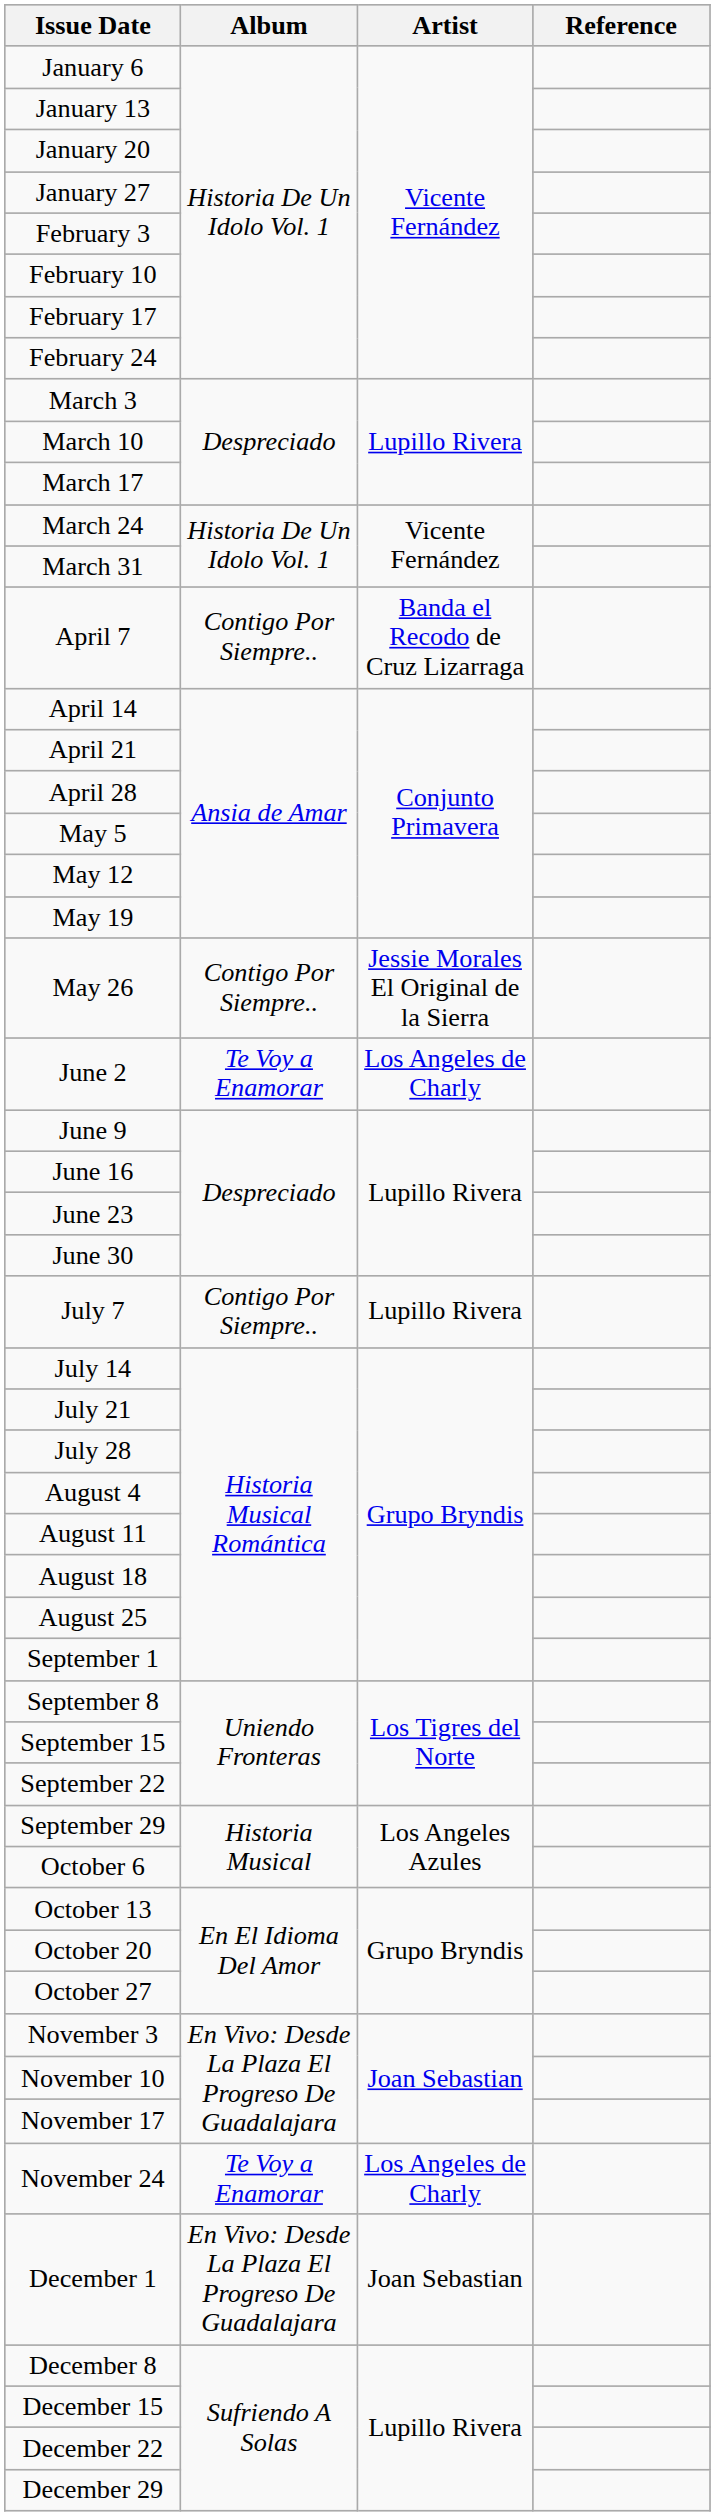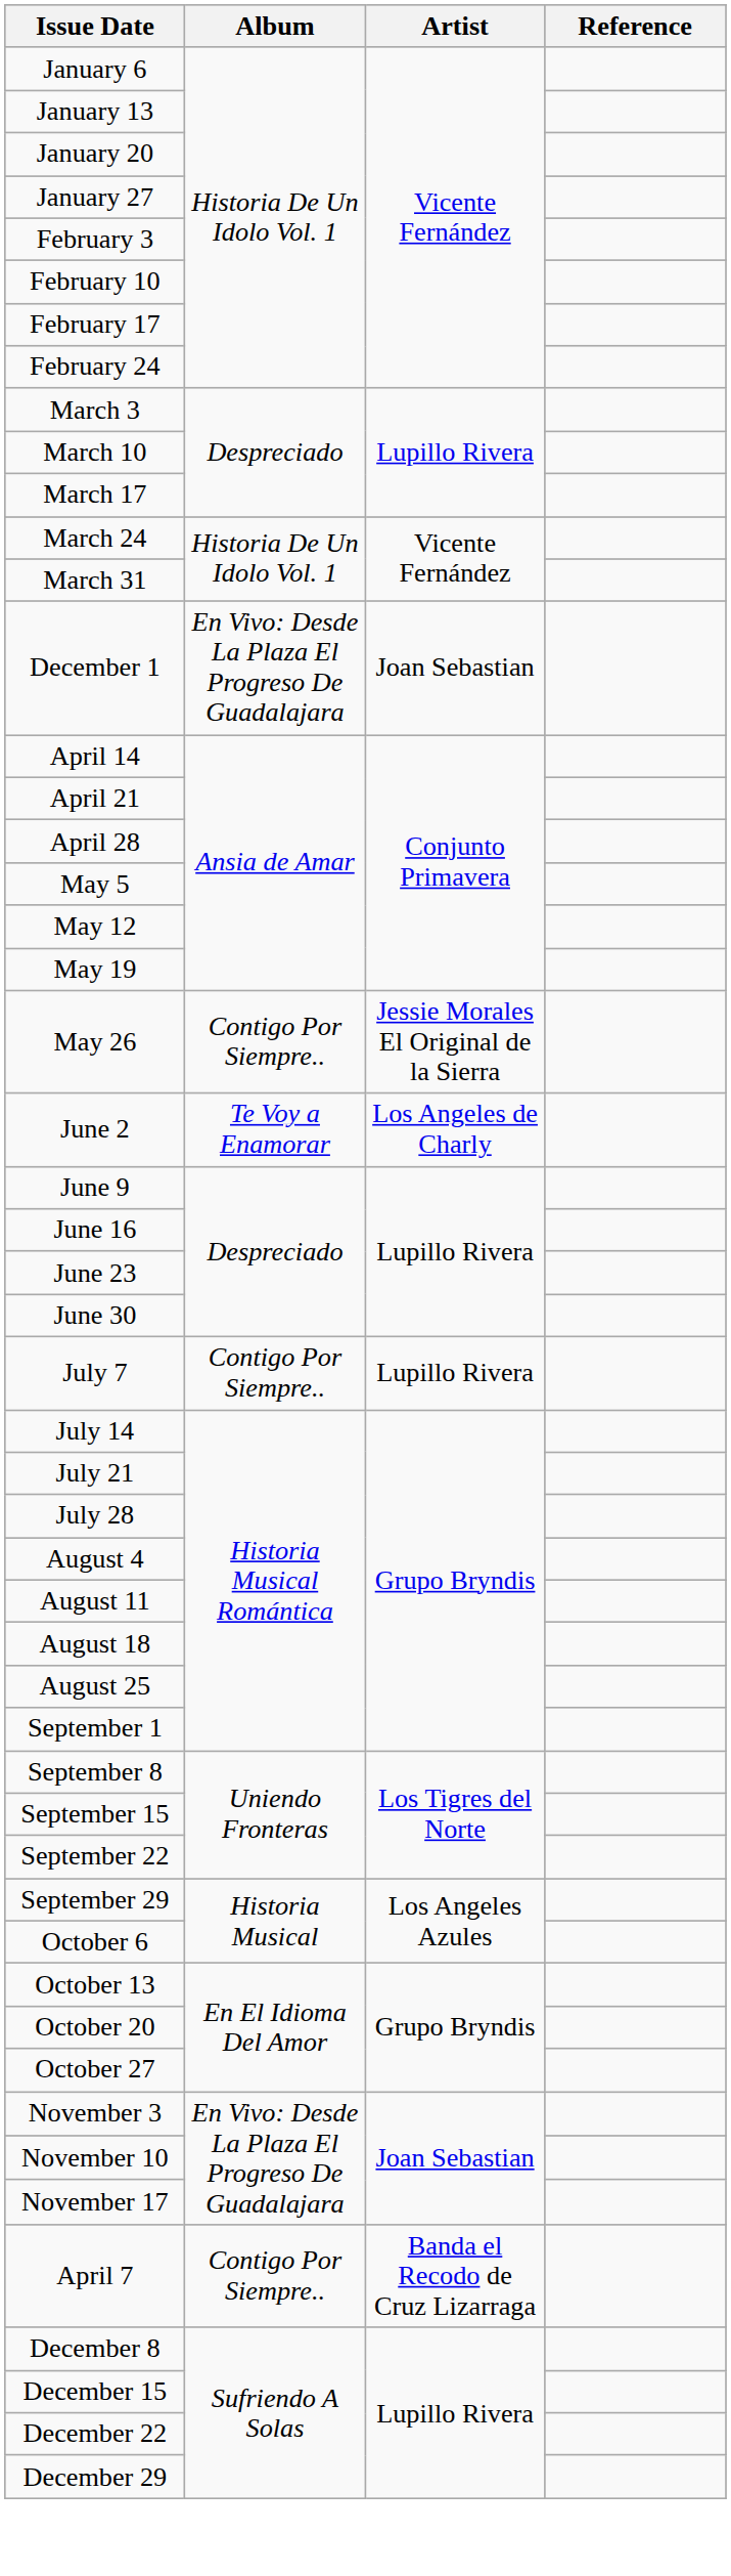rows swapped: April 7 <-> December 1
- row: November 24 | Te Voy a Enamorar | Los Angeles de Charly
